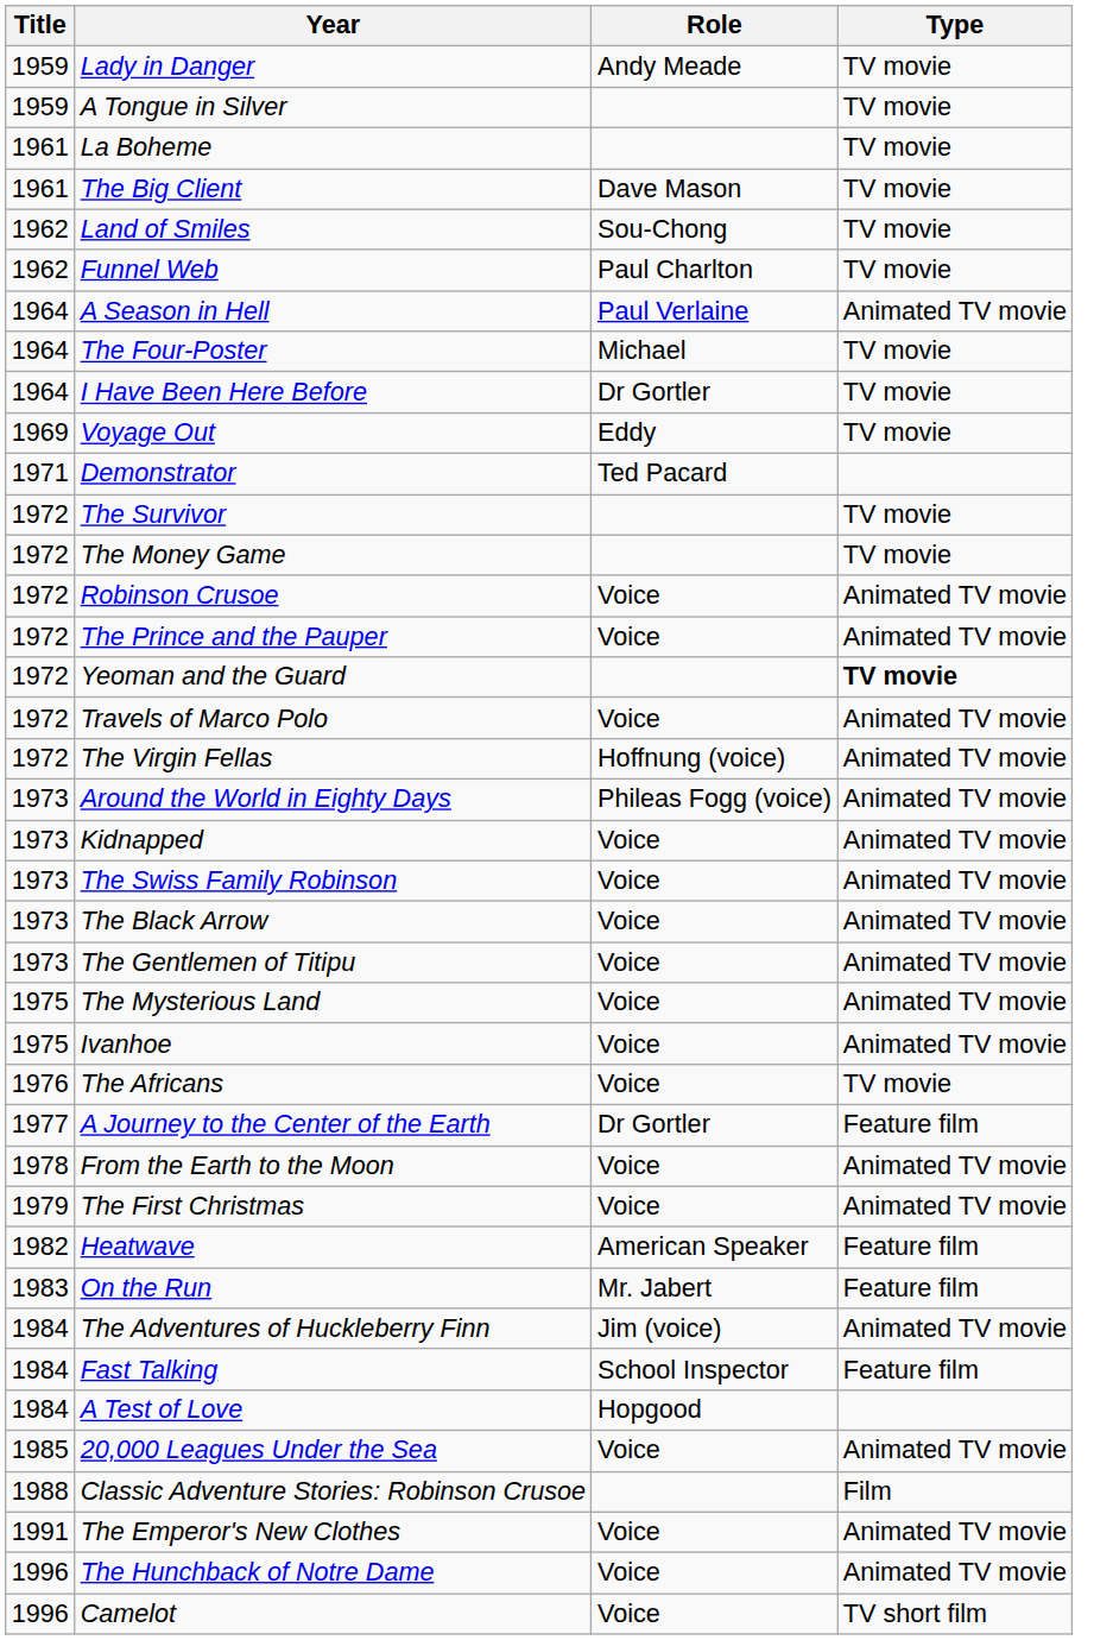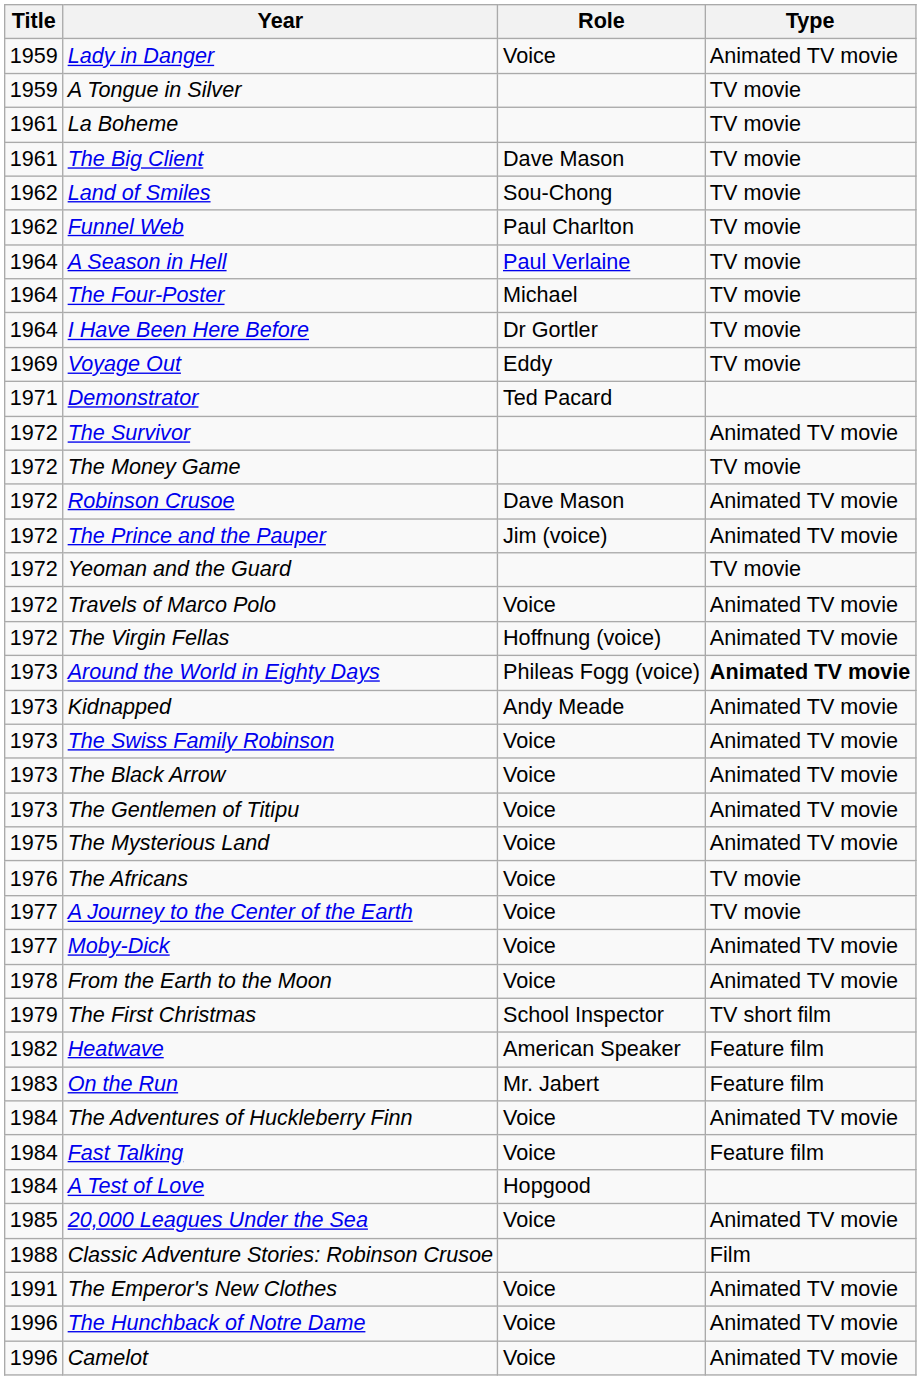Lady in Danger | Role: Andy Meade -> Voice
Lady in Danger | Type: TV movie -> Animated TV movie
A Season in Hell | Type: Animated TV movie -> TV movie
The Survivor | Type: TV movie -> Animated TV movie
Robinson Crusoe | Role: Voice -> Dave Mason
The Prince and the Pauper | Role: Voice -> Jim (voice)
Yeoman and the Guard | Type: bold -> normal
Around the World in Eighty Days | Type: normal -> bold
Kidnapped | Role: Voice -> Andy Meade
- row: 1975 | Ivanhoe | Voice | Animated TV movie
A Journey to the Center of the Earth | Role: Dr Gortler -> Voice
A Journey to the Center of the Earth | Type: Feature film -> TV movie
+ row: 1977 | Moby-Dick | Voice | Animated TV movie
The First Christmas | Role: Voice -> School Inspector
The First Christmas | Type: Animated TV movie -> TV short film
The Adventures of Huckleberry Finn | Role: Jim (voice) -> Voice
Fast Talking | Role: School Inspector -> Voice
Camelot | Type: TV short film -> Animated TV movie
